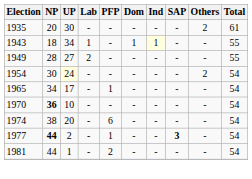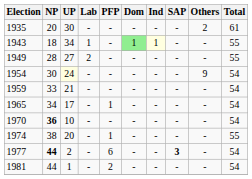1943 | Dom: no background -> lightgreen background
1954 | Others: 2 -> 9
+ row: 1959 | 33 | 21 | - | - | - | - | - | - | 54
1974 | PFP: 6 -> 1
1974 | Total: 54 -> 55
1977 | PFP: 1 -> 6
